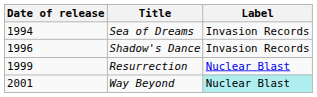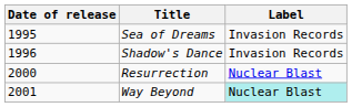Sea of Dreams | Date of release: 1994 -> 1995
Resurrection | Date of release: 1999 -> 2000
